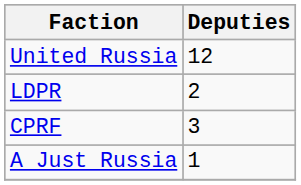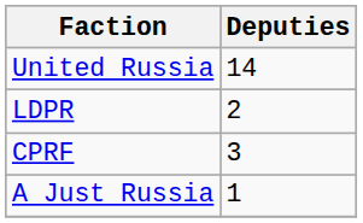United Russia | Deputies: 12 -> 14
